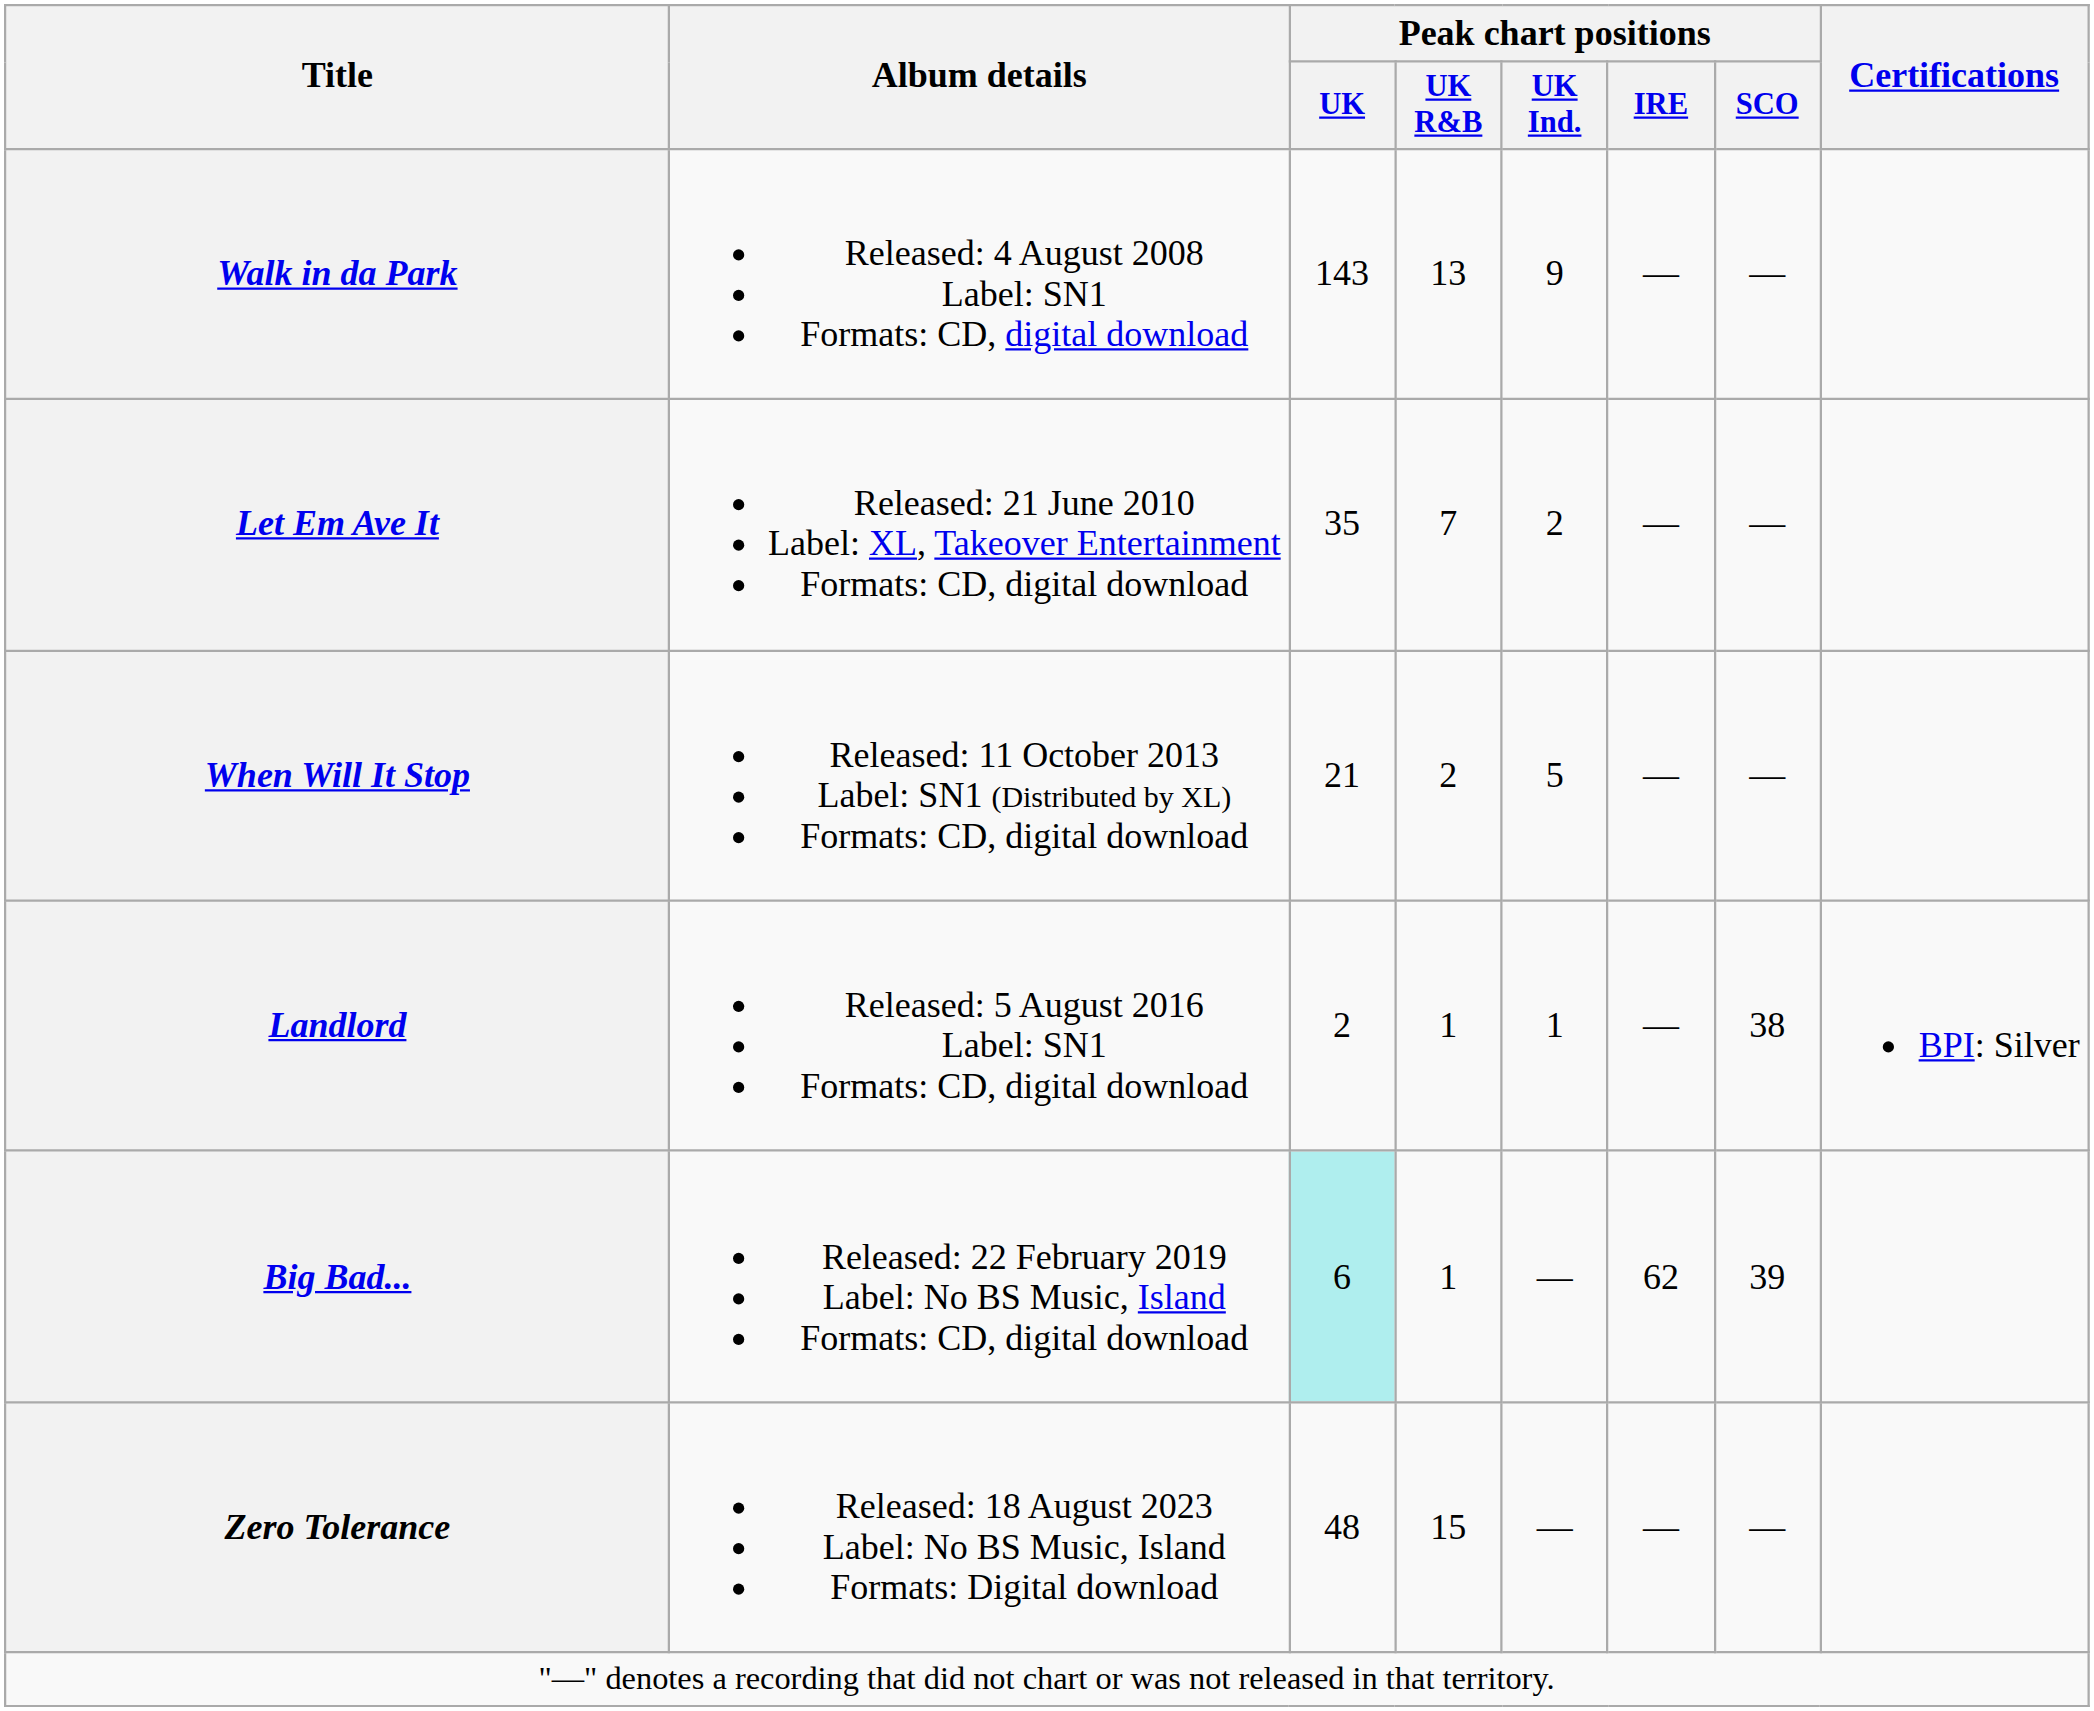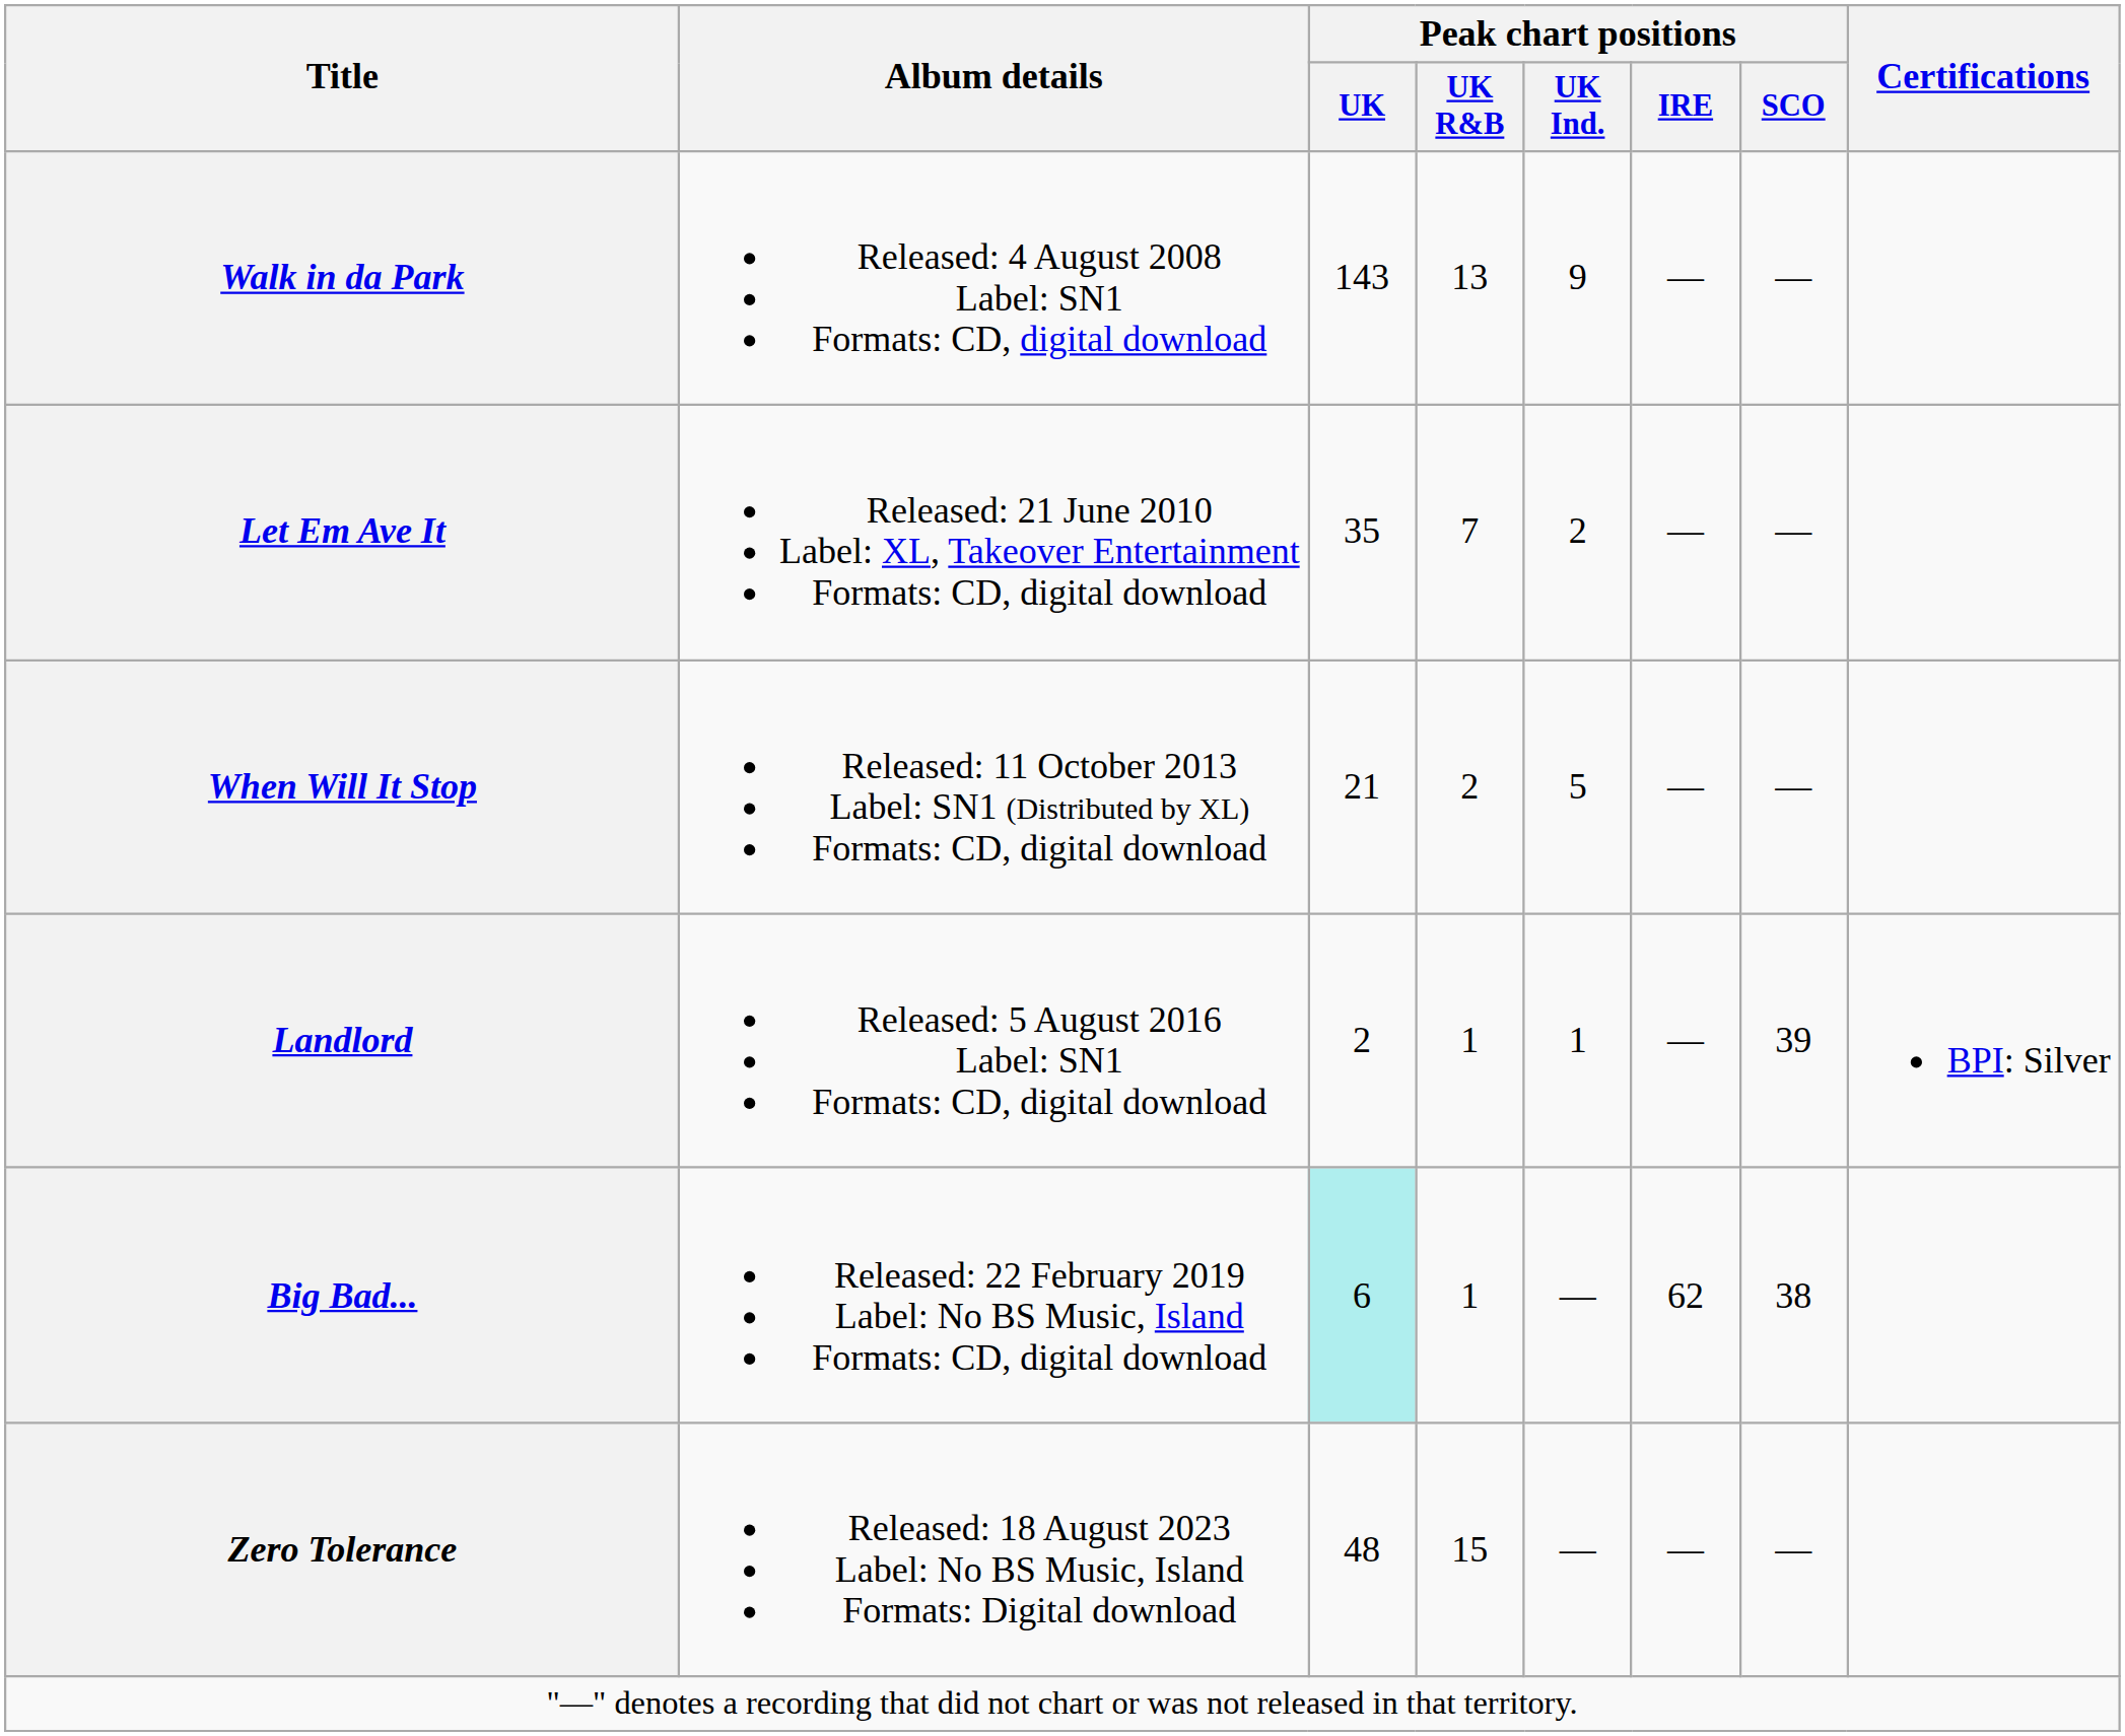Landlord | Peak chart positions / SCO: 38 -> 39
Big Bad... | Peak chart positions / SCO: 39 -> 38
